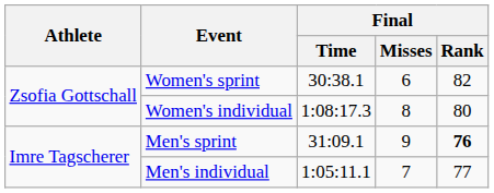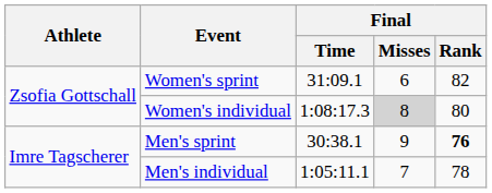Women's sprint | Final / Time: 30:38.1 -> 31:09.1
Women's individual | Final / Misses: no background -> lightgrey background
Men's sprint | Final / Time: 31:09.1 -> 30:38.1
Men's individual | Final / Rank: 77 -> 78
